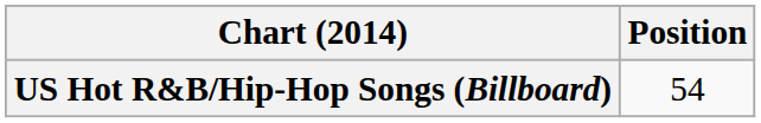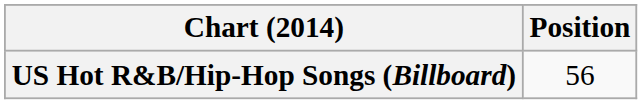US Hot R&B/Hip-Hop Songs (Billboard) | Position: 54 -> 56
